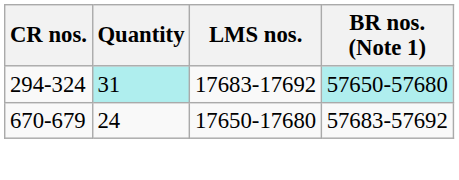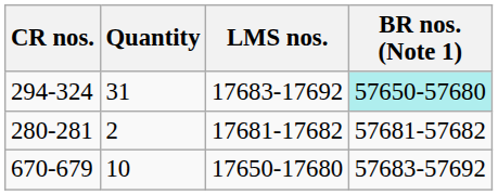294-324 | Quantity: paleturquoise background -> no background
+ row: 280-281 | 2 | 17681-17682 | 57681-57682
670-679 | Quantity: 24 -> 10
